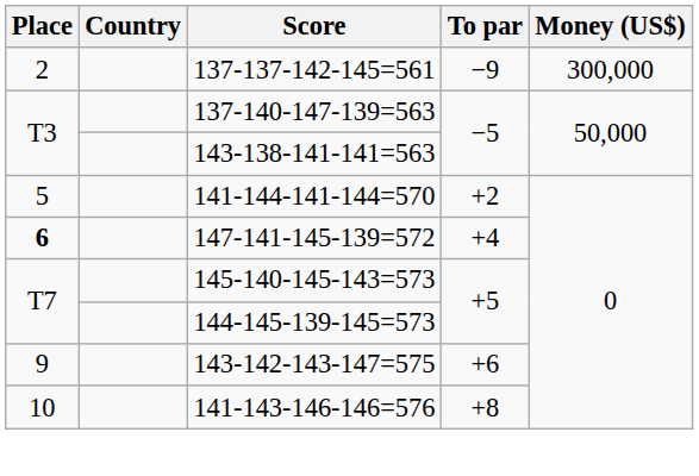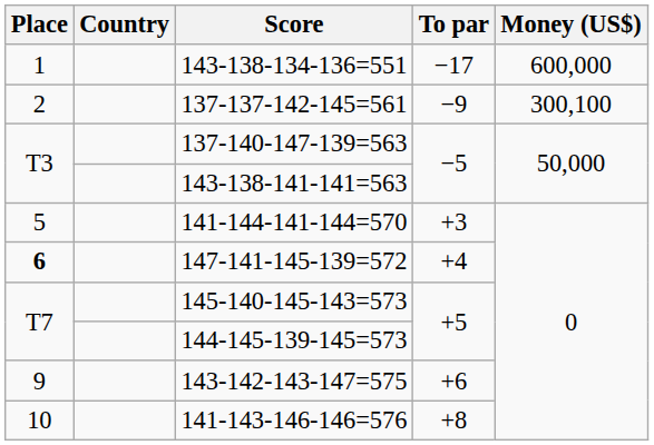+ row: 1 | 143-138-134-136=551 | −17 | 600,000
137-137-142-145=561 | Money (US$): 300,000 -> 300,100
141-144-141-144=570 | To par: +2 -> +3
